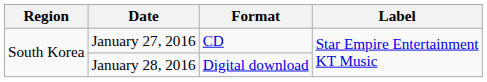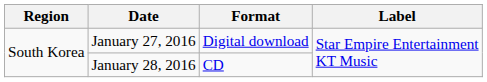January 27, 2016 | Format: CD -> Digital download
January 28, 2016 | Format: Digital download -> CD
